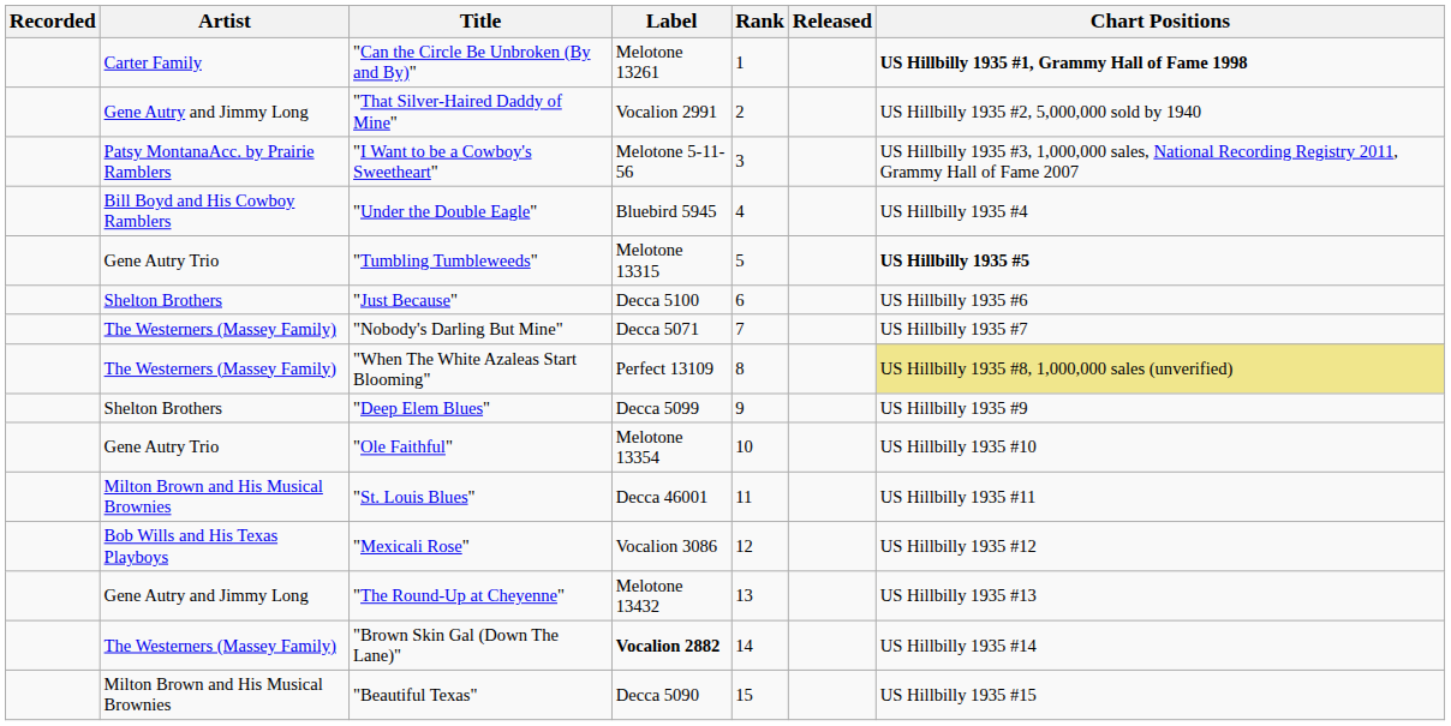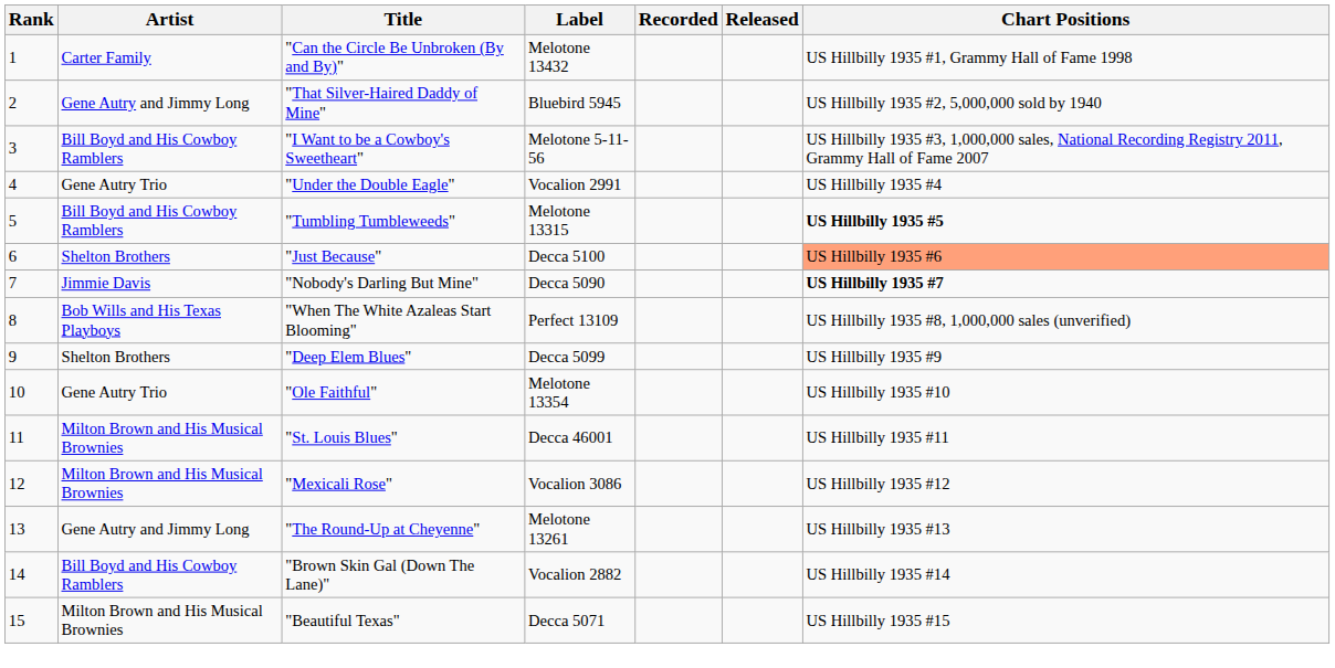columns swapped: Rank <-> Recorded
"Can the Circle Be Unbroken (By and By)" | Label: Melotone 13261 -> Melotone 13432
"Can the Circle Be Unbroken (By and By)" | Chart Positions: bold -> normal
"That Silver-Haired Daddy of Mine" | Label: Vocalion 2991 -> Bluebird 5945
"I Want to be a Cowboy's Sweetheart" | Artist: Patsy MontanaAcc. by Prairie Ramblers -> Bill Boyd and His Cowboy Ramblers
"Under the Double Eagle" | Artist: Bill Boyd and His Cowboy Ramblers -> Gene Autry Trio
"Under the Double Eagle" | Label: Bluebird 5945 -> Vocalion 2991
"Tumbling Tumbleweeds" | Artist: Gene Autry Trio -> Bill Boyd and His Cowboy Ramblers
"Just Because" | Chart Positions: no background -> lightsalmon background
"Nobody's Darling But Mine" | Artist: The Westerners (Massey Family) -> Jimmie Davis
"Nobody's Darling But Mine" | Label: Decca 5071 -> Decca 5090
"Nobody's Darling But Mine" | Chart Positions: normal -> bold
"When The White Azaleas Start Blooming" | Artist: The Westerners (Massey Family) -> Bob Wills and His Texas Playboys
"When The White Azaleas Start Blooming" | Chart Positions: khaki background -> no background
"Mexicali Rose" | Artist: Bob Wills and His Texas Playboys -> Milton Brown and His Musical Brownies
"The Round-Up at Cheyenne" | Label: Melotone 13432 -> Melotone 13261
"Brown Skin Gal (Down The Lane)" | Artist: The Westerners (Massey Family) -> Bill Boyd and His Cowboy Ramblers
"Brown Skin Gal (Down The Lane)" | Label: bold -> normal
"Beautiful Texas" | Label: Decca 5090 -> Decca 5071
